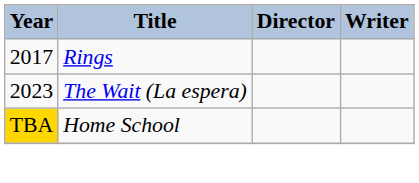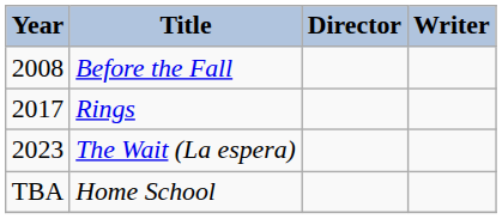+ row: 2008 | Before the Fall
Home School | Year: gold background -> no background
